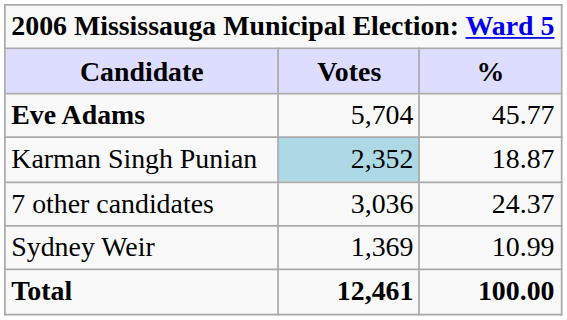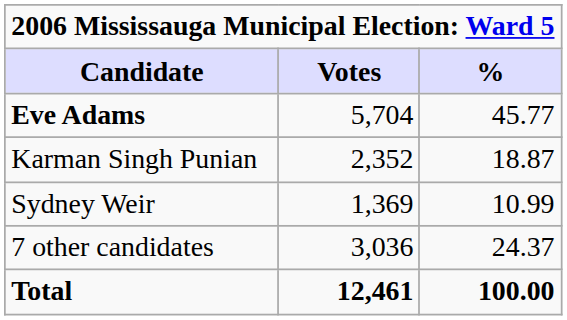Karman Singh Punian | Votes: lightblue background -> no background
rows swapped: Sydney Weir <-> 7 other candidates
